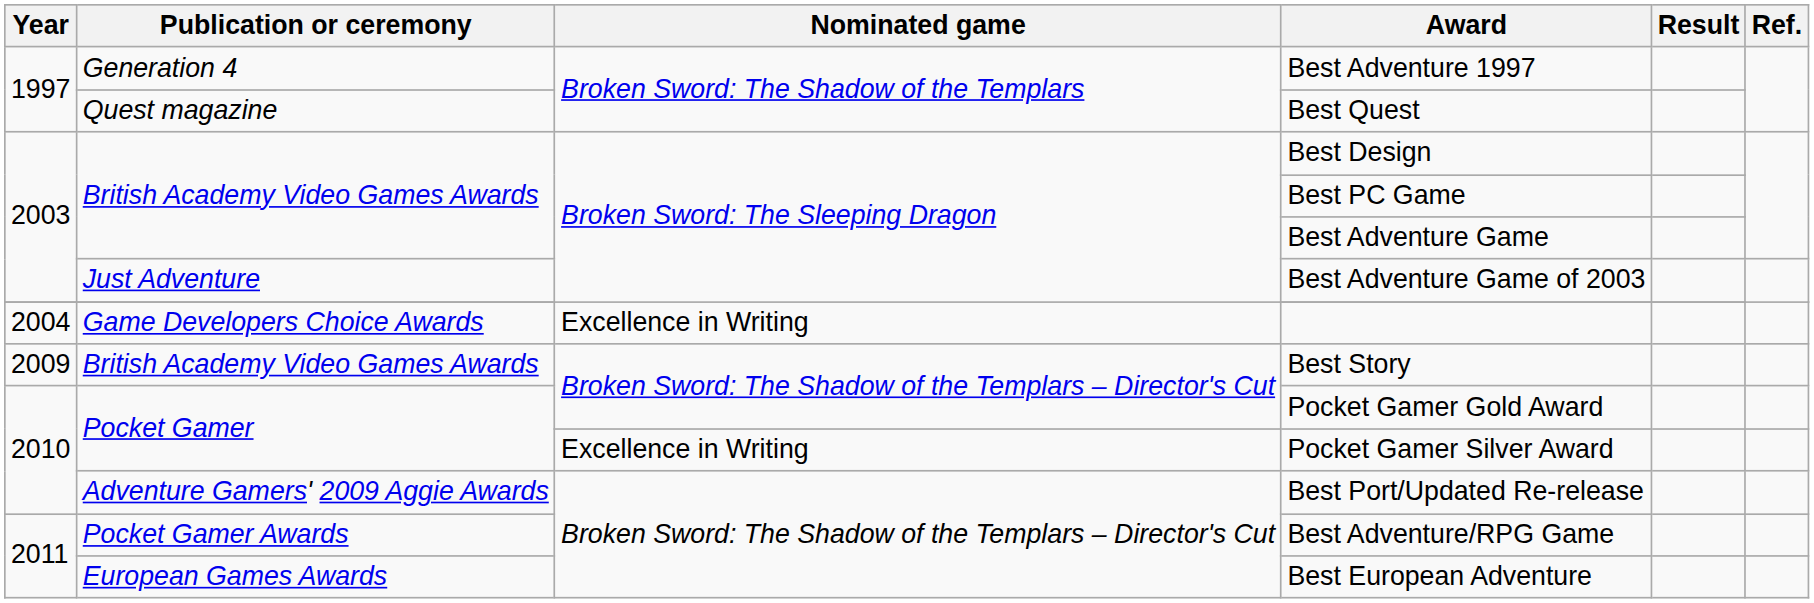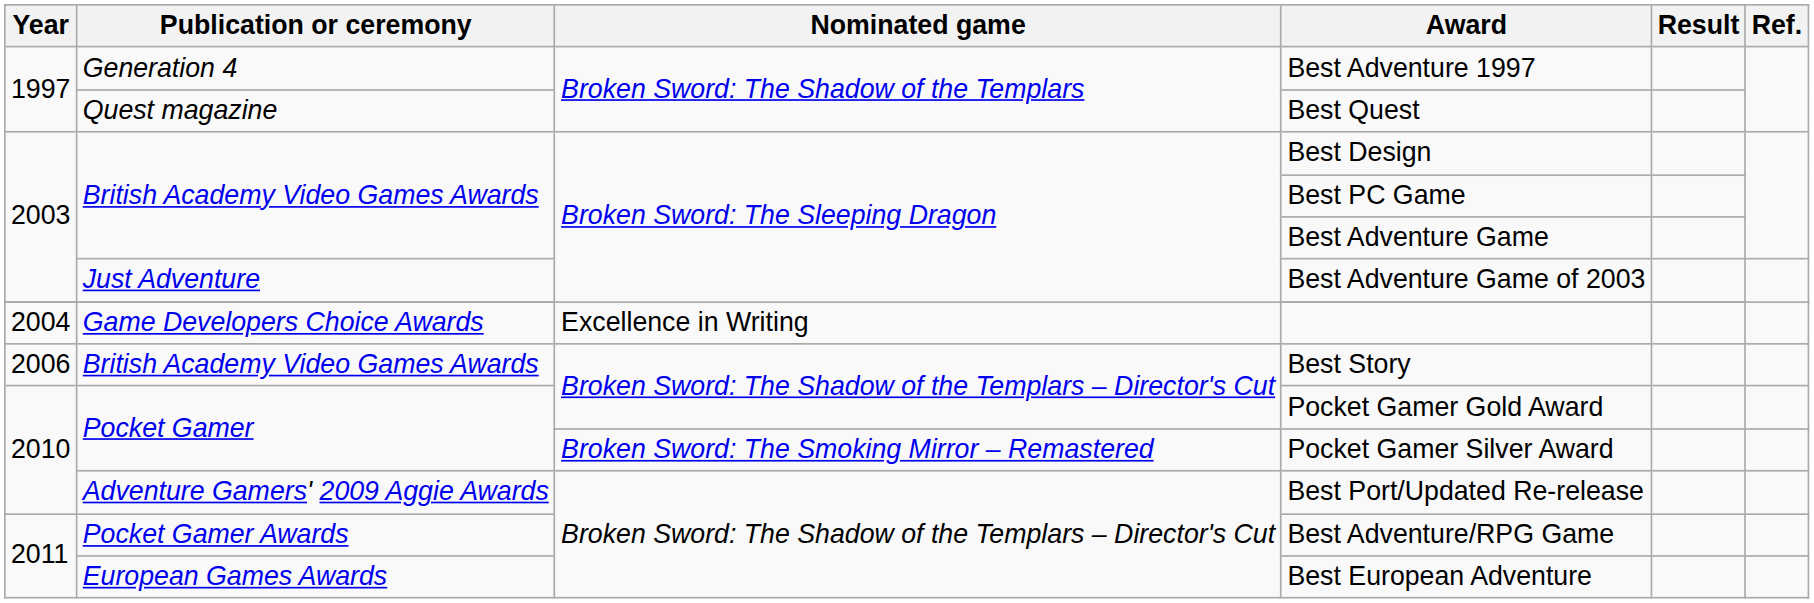Best Story | Year: 2009 -> 2006
Pocket Gamer Silver Award | Nominated game: Excellence in Writing -> Broken Sword: The Smoking Mirror – Remastered
